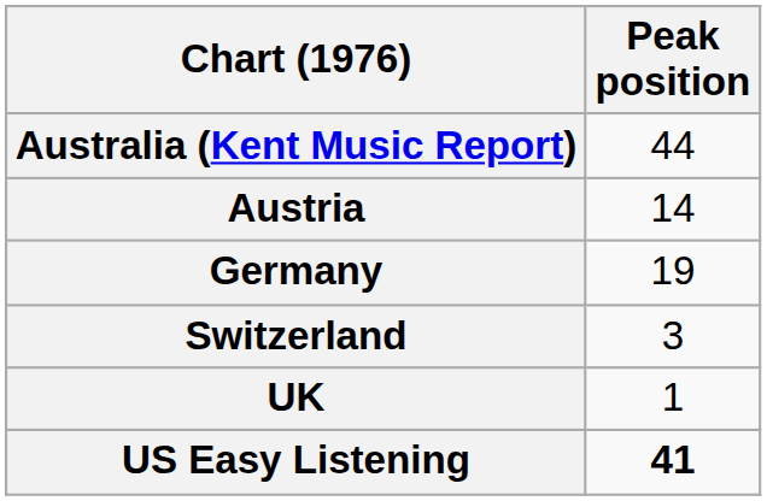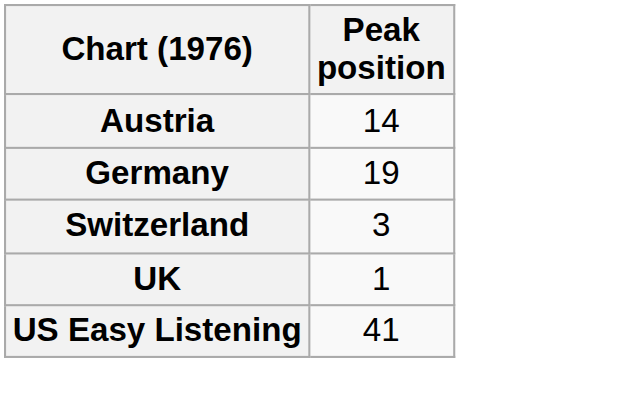- row: Australia (Kent Music Report) | 44
US Easy Listening | Peak position: bold -> normal
